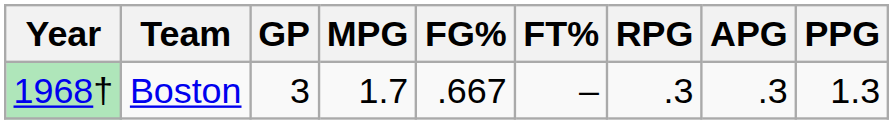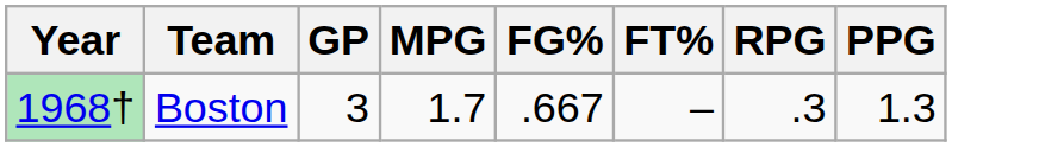- column: APG | .3
